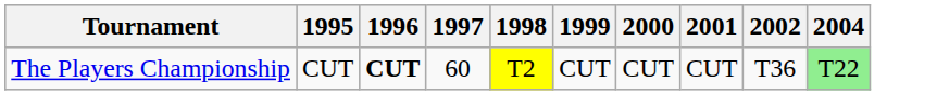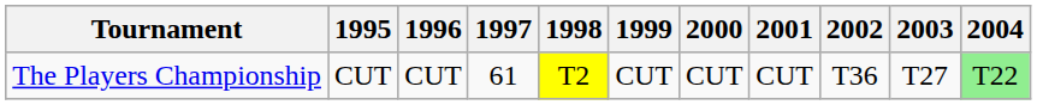+ column: 2003 | T27
The Players Championship | 1996: bold -> normal
The Players Championship | 1997: 60 -> 61
